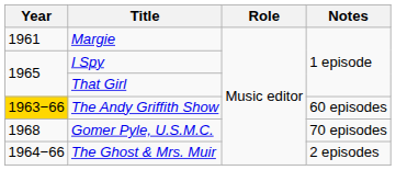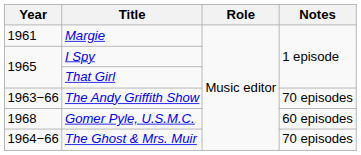The Andy Griffith Show | Year: gold background -> no background
The Andy Griffith Show | Notes: 60 episodes -> 70 episodes
Gomer Pyle, U.S.M.C. | Notes: 70 episodes -> 60 episodes
The Ghost & Mrs. Muir | Notes: 2 episodes -> 70 episodes
